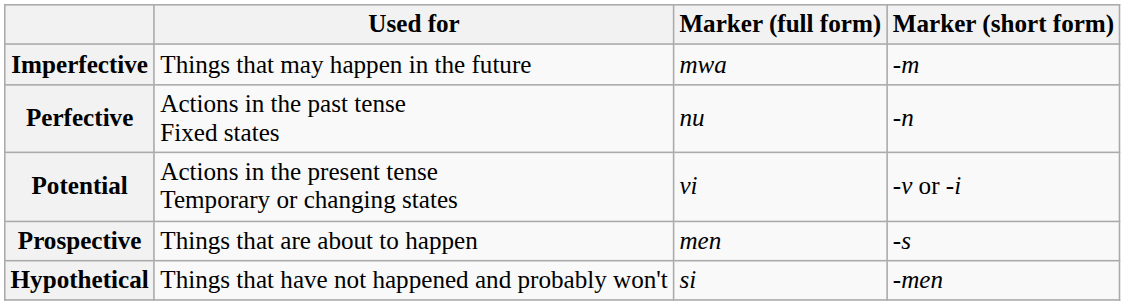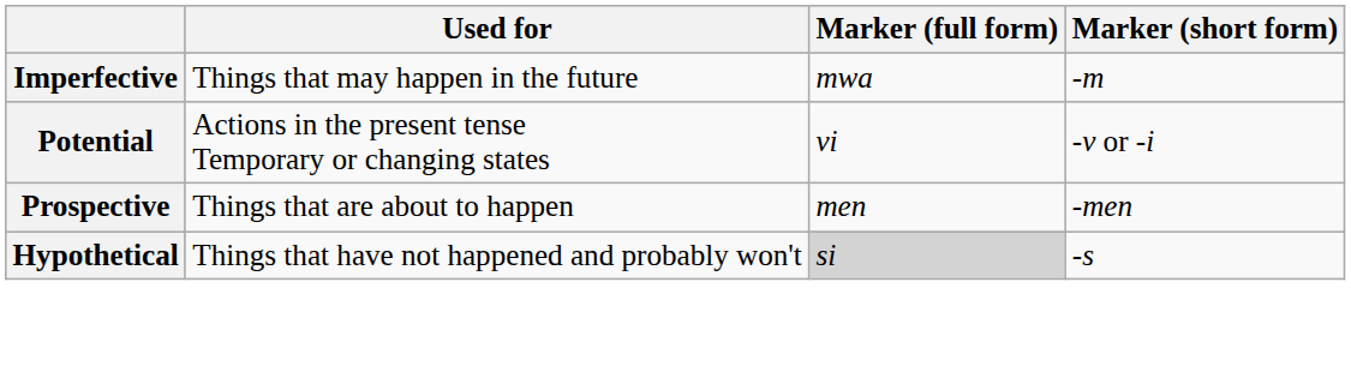- row: Perfective | Actions in the past tense Fixed states | nu | -n
Prospective | Marker (short form): -s -> -men
Hypothetical | Marker (full form): no background -> lightgrey background
Hypothetical | Marker (short form): -men -> -s
